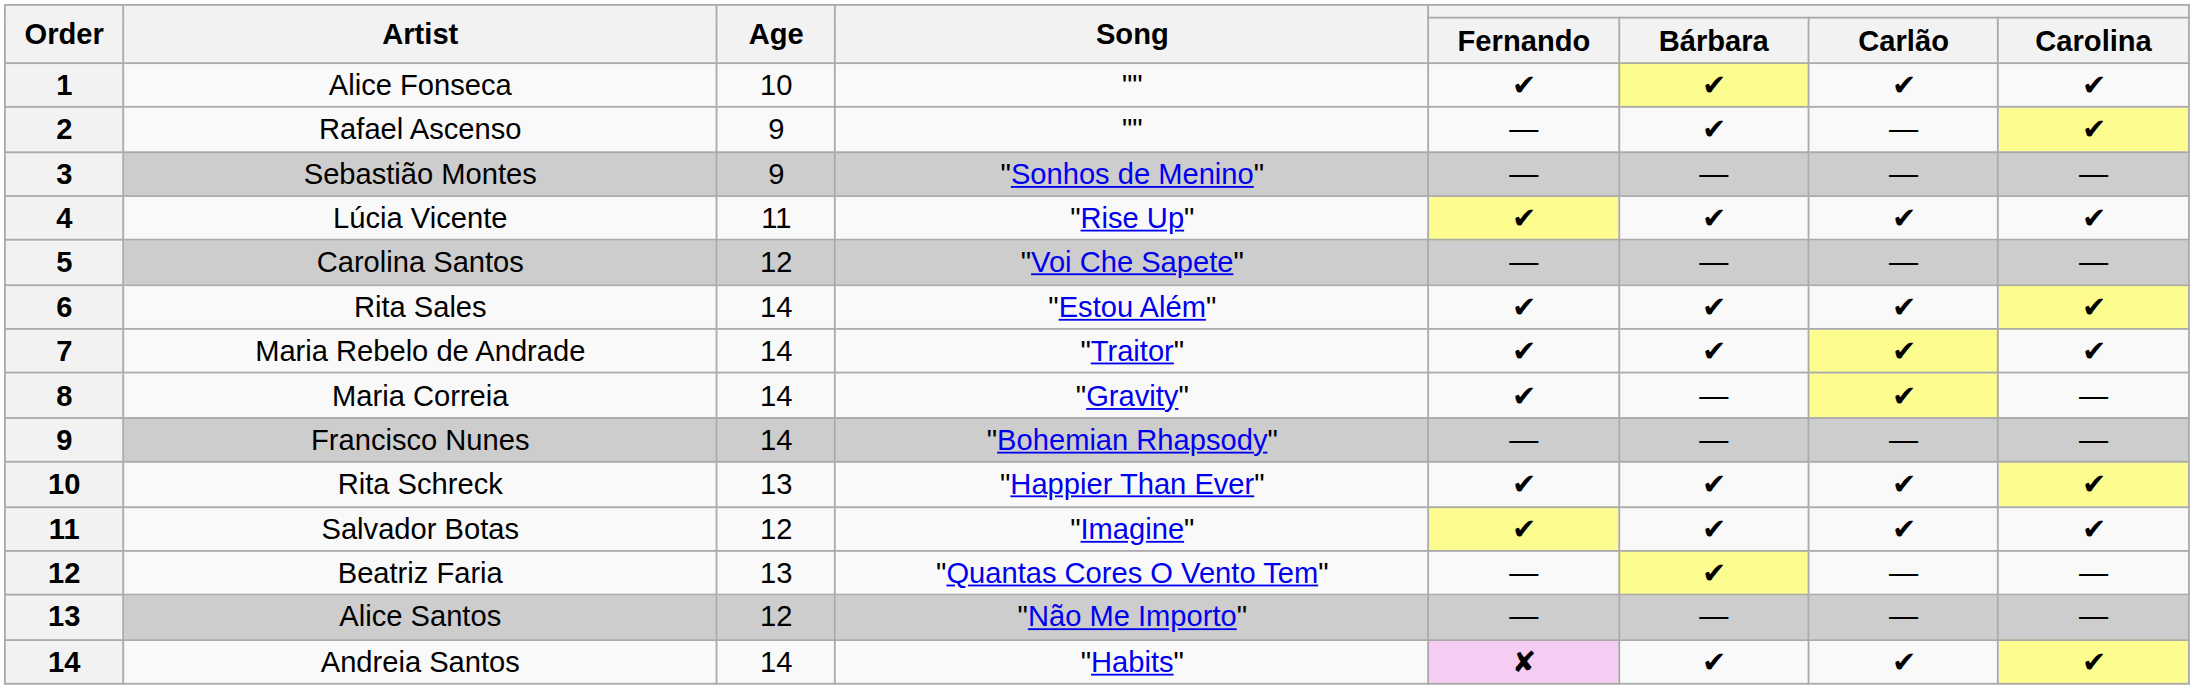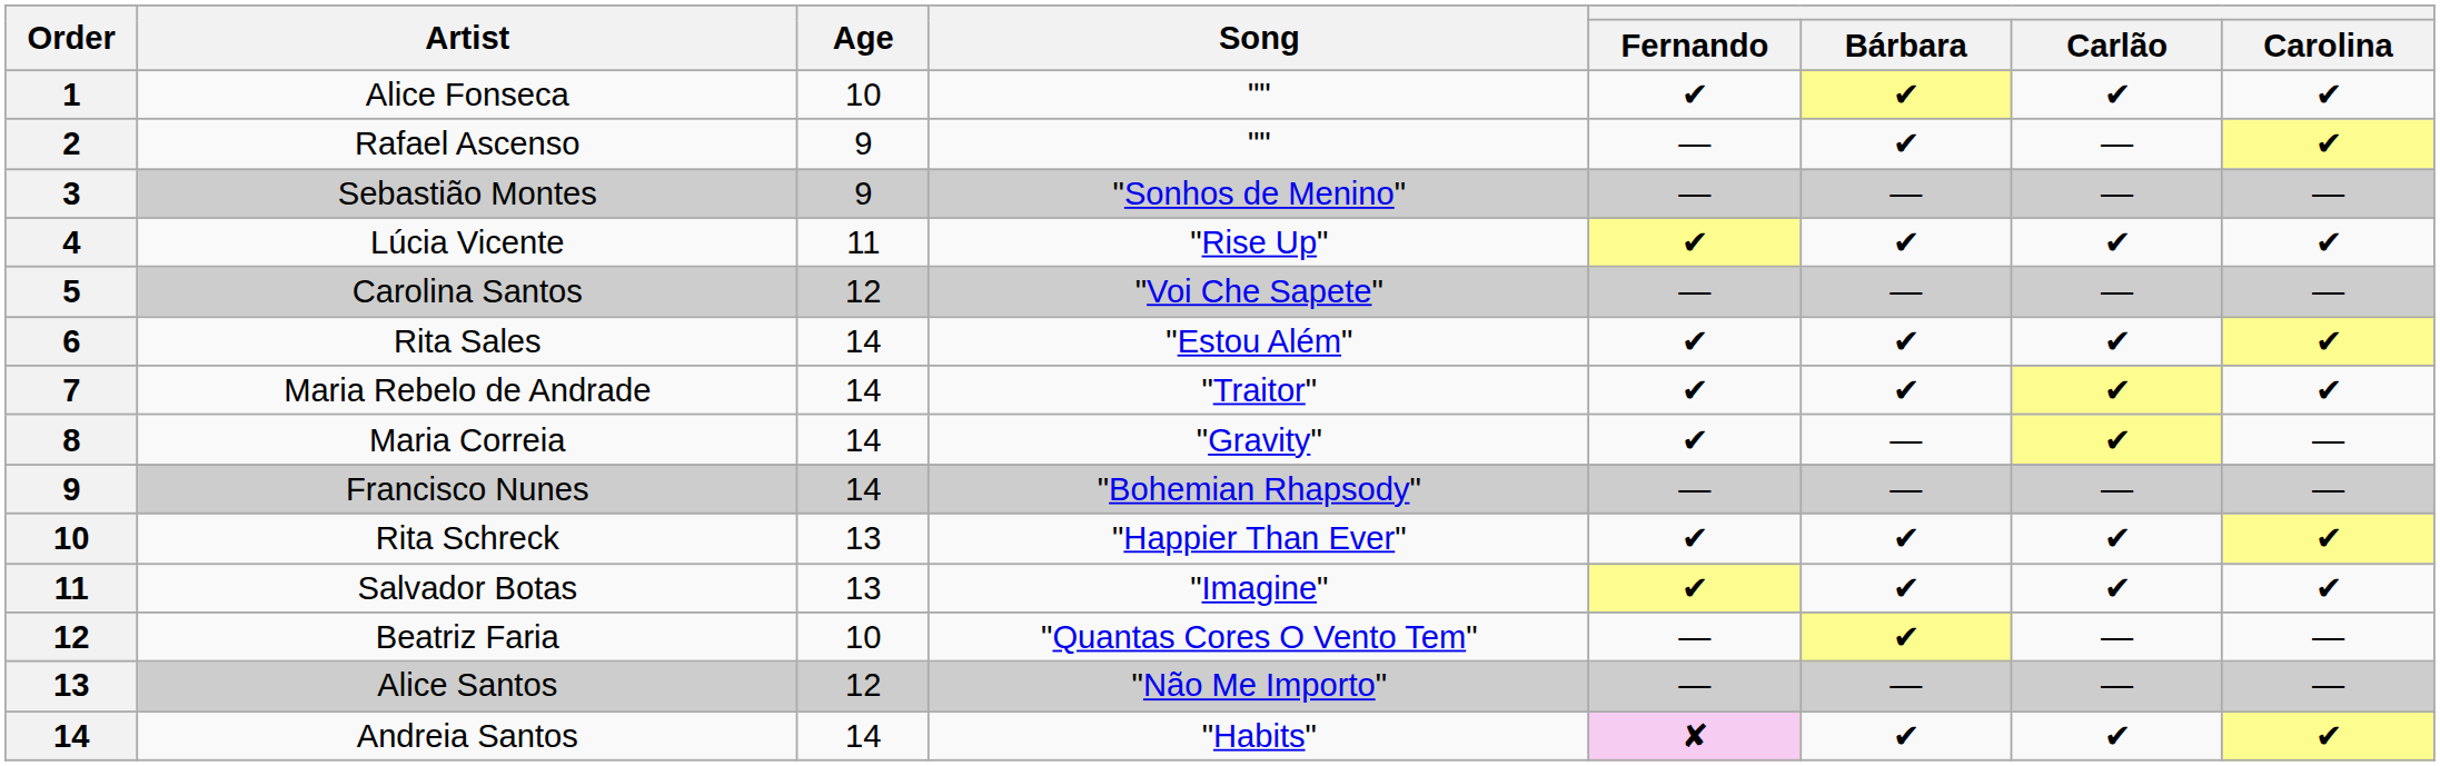Salvador Botas | Age: 12 -> 13
Beatriz Faria | Age: 13 -> 10
